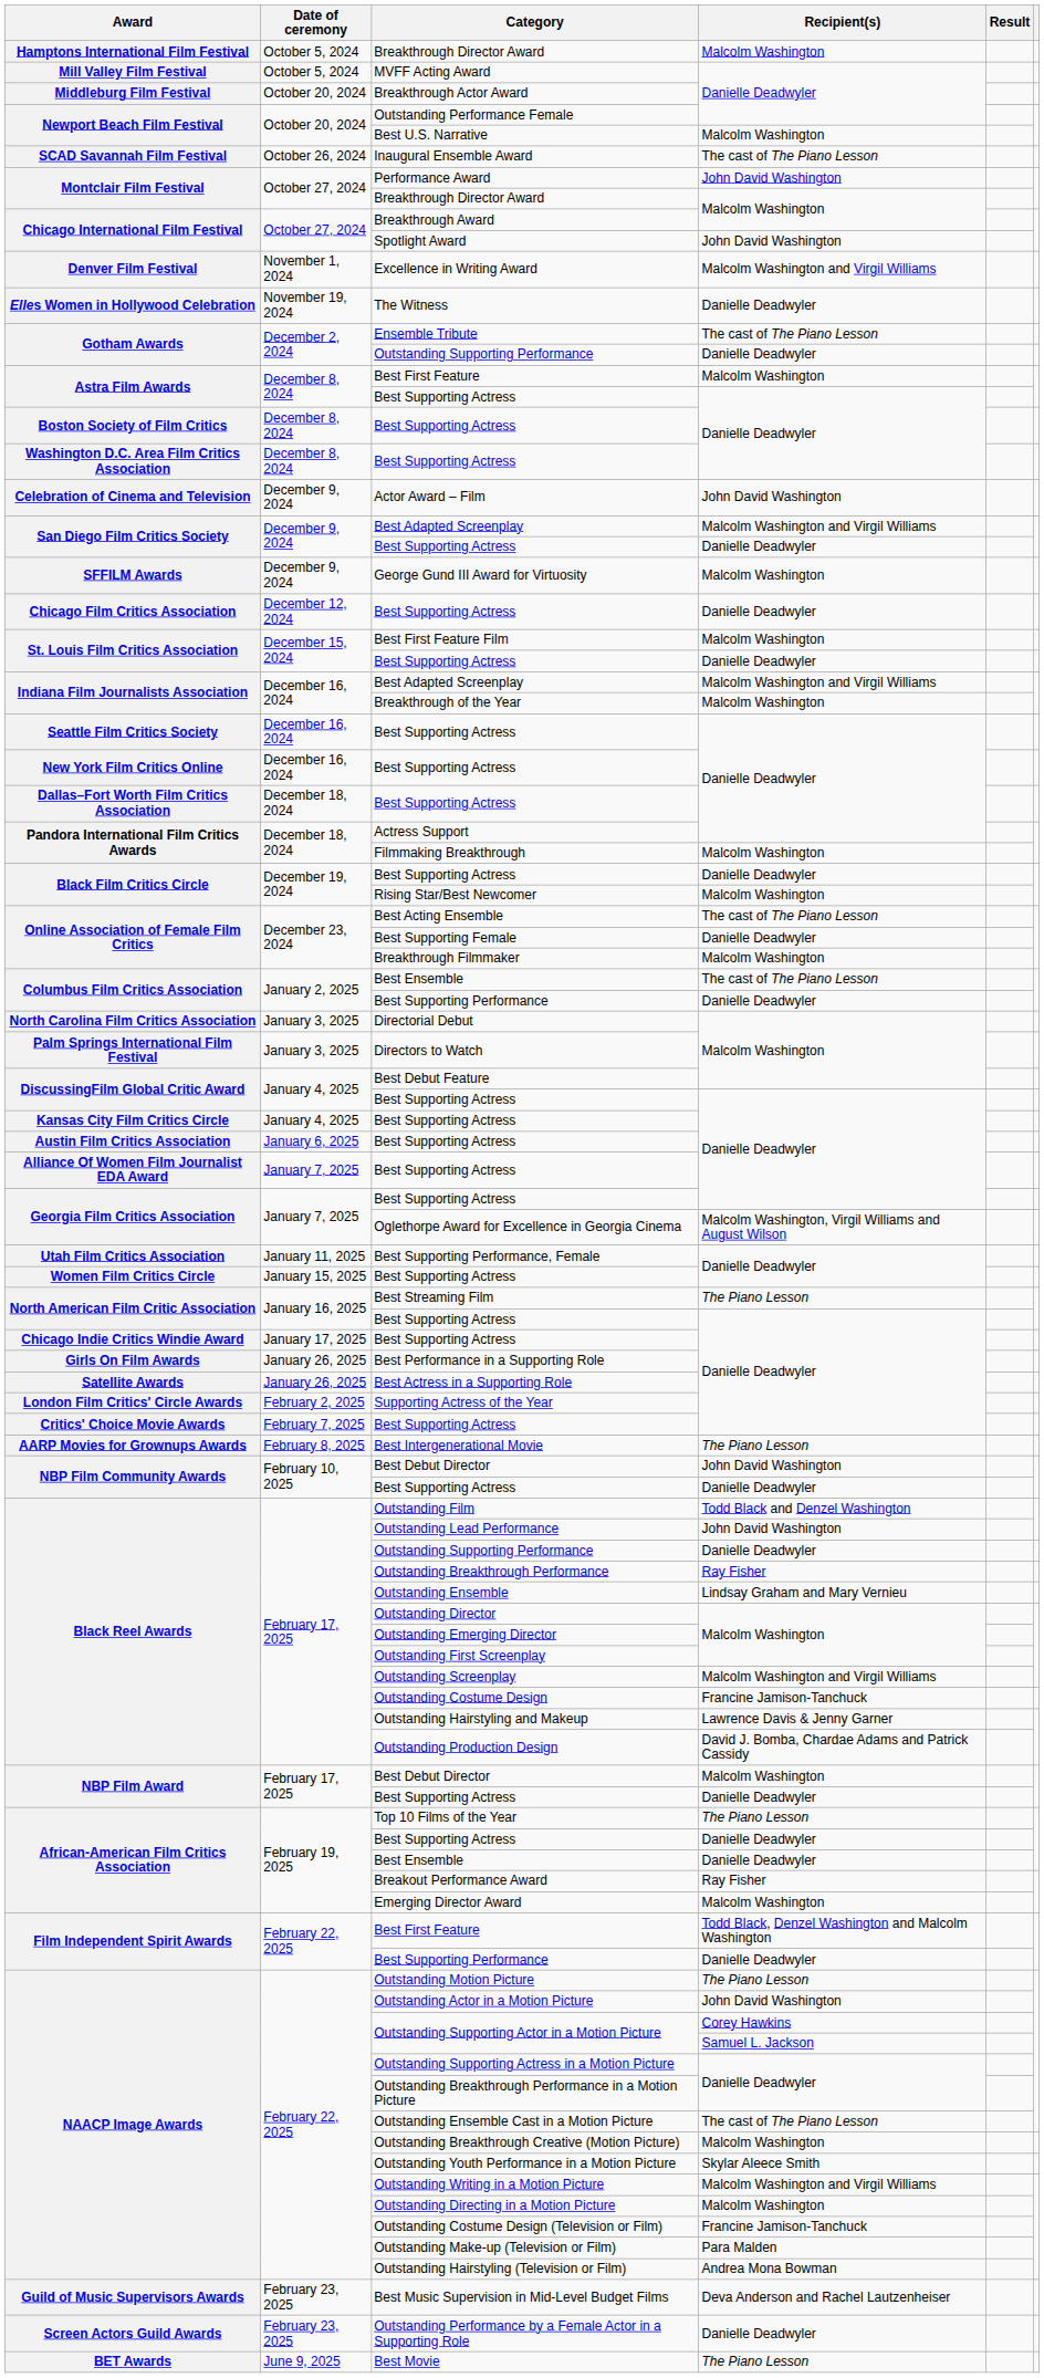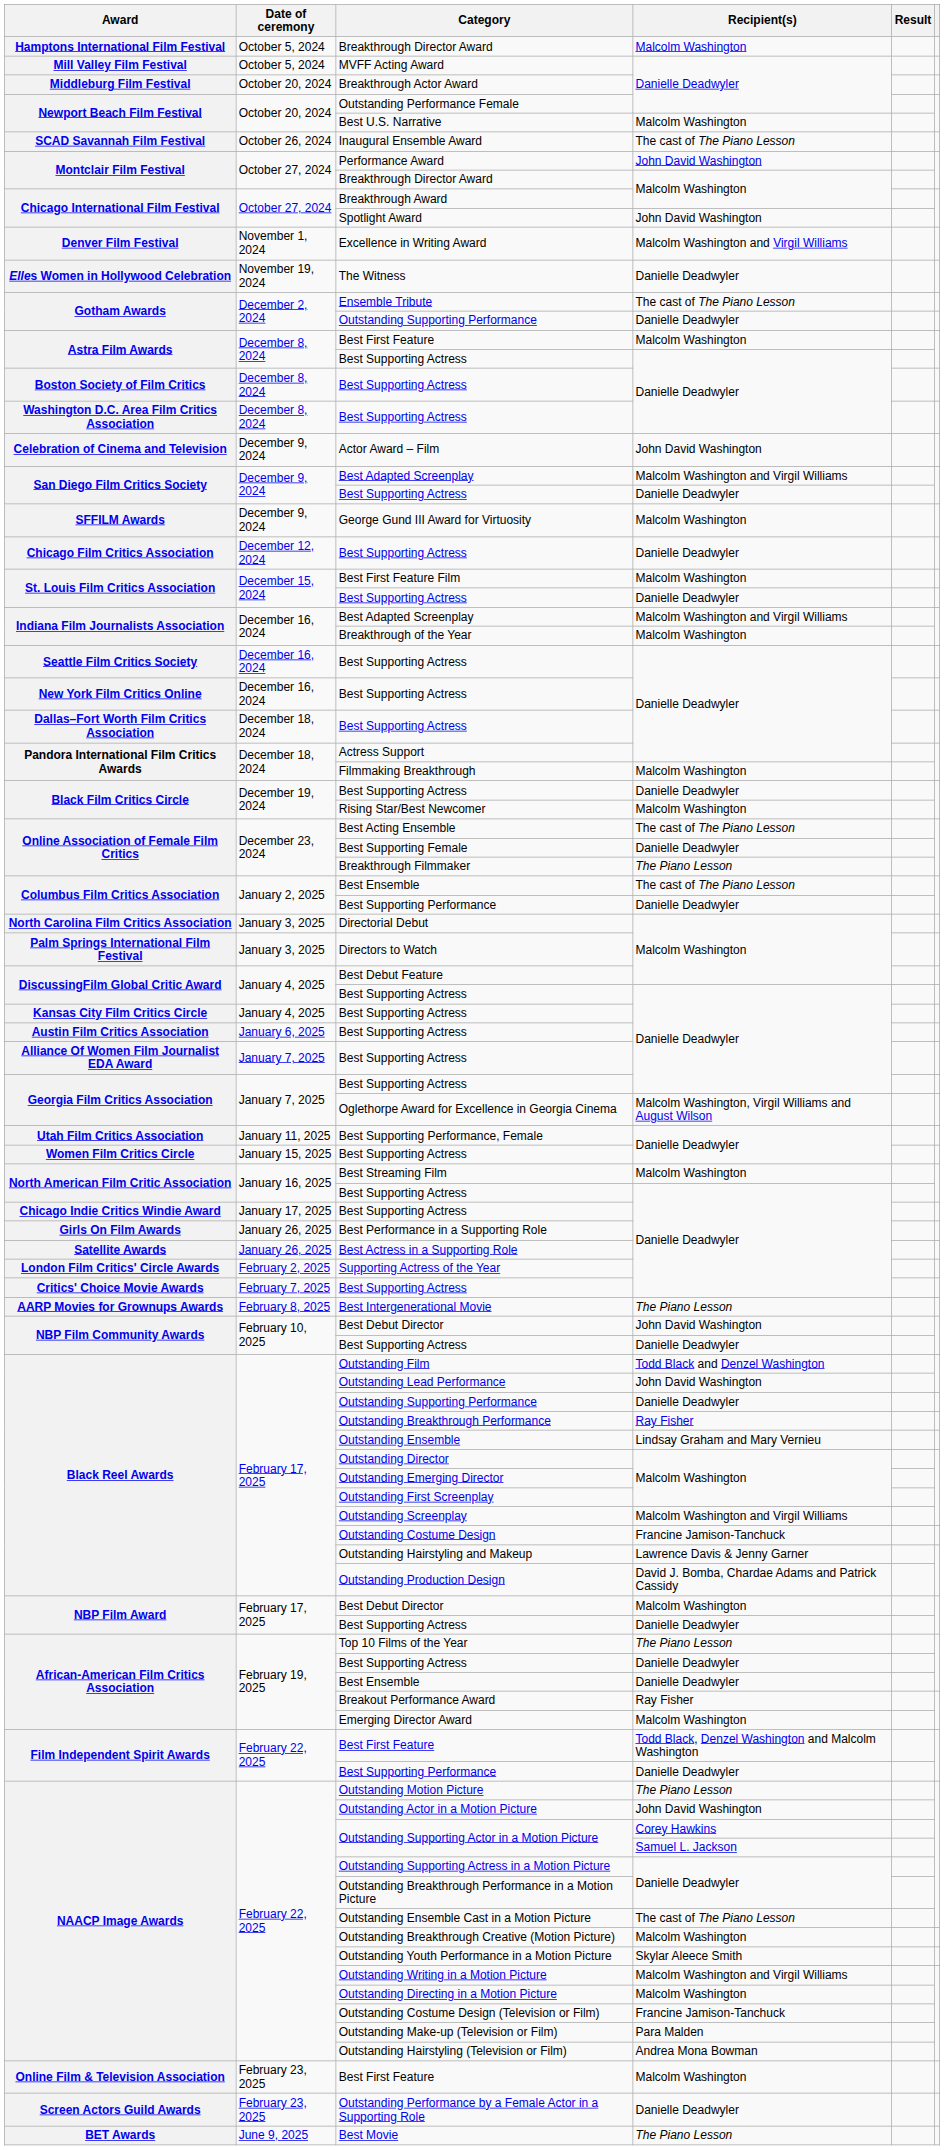Breakthrough Filmmaker | Recipient(s): Malcolm Washington -> The Piano Lesson
Best Streaming Film | Recipient(s): The Piano Lesson -> Malcolm Washington
- row: Guild of Music Supervisors Awards | February 23, 2025 | Best Music Supervision in Mid-Level Budget Films | Deva Anderson and Rachel Lautzenheiser
+ row: Online Film & Television Association | February 23, 2025 | Best First Feature | Malcolm Washington
